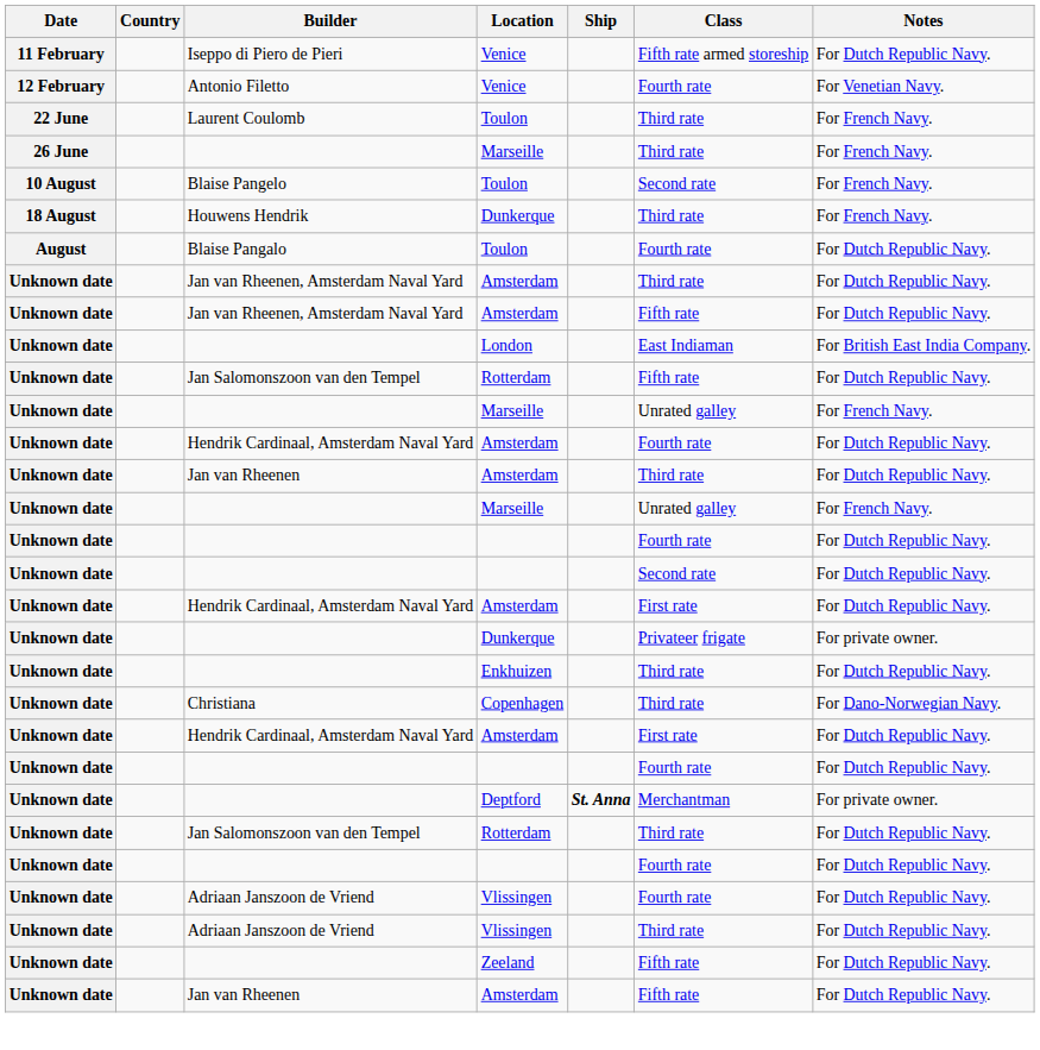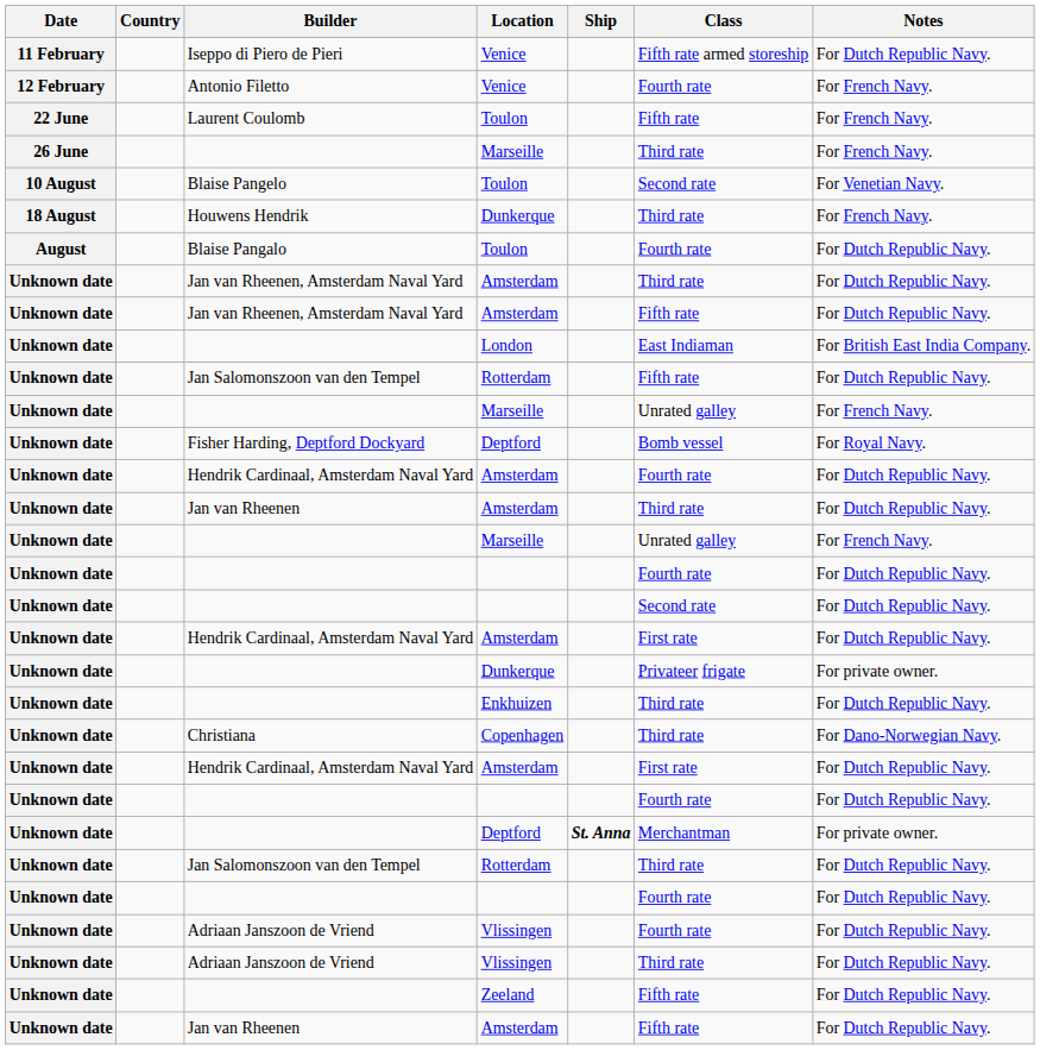Antonio Filetto | Notes: For Venetian Navy. -> For French Navy.
Laurent Coulomb | Class: Third rate -> Fifth rate
Blaise Pangelo | Notes: For French Navy. -> For Venetian Navy.
+ row: Unknown date | Fisher Harding, Deptford Dockyard | Deptford | Bomb vessel | For Royal Navy.
